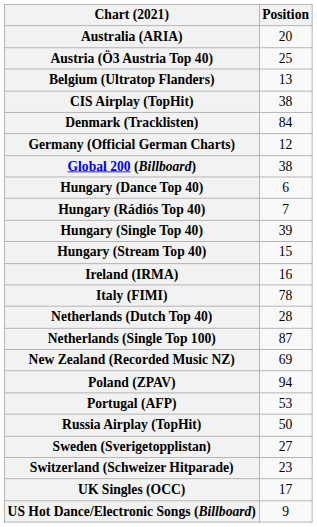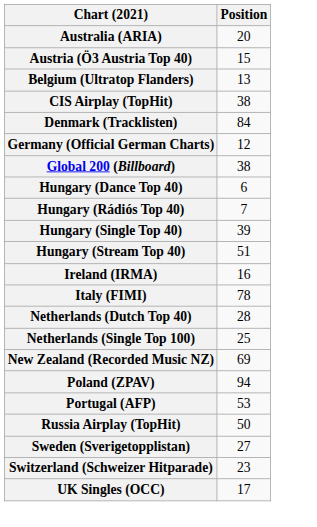Austria (Ö3 Austria Top 40) | Position: 25 -> 15
Hungary (Stream Top 40) | Position: 15 -> 51
Netherlands (Single Top 100) | Position: 87 -> 25
- row: US Hot Dance/Electronic Songs (Billboard) | 9
